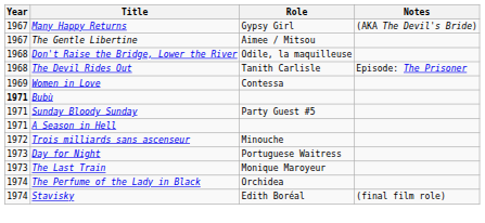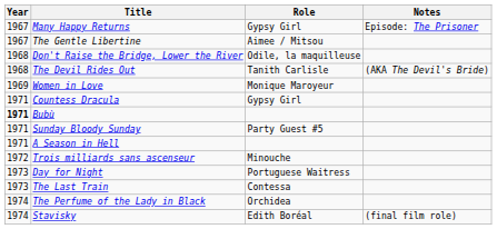Many Happy Returns | Notes: (AKA The Devil's Bride) -> Episode: The Prisoner
The Devil Rides Out | Notes: Episode: The Prisoner -> (AKA The Devil's Bride)
Women in Love | Role: Contessa -> Monique Maroyeur
+ row: 1971 | Countess Dracula | Gypsy Girl
The Last Train | Role: Monique Maroyeur -> Contessa
